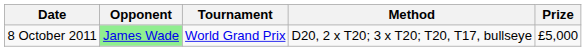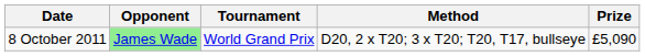8 October 2011 | Prize: £5,000 -> £5,090
